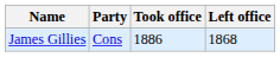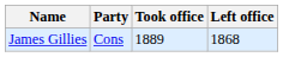James Gillies | Took office: 1886 -> 1889
